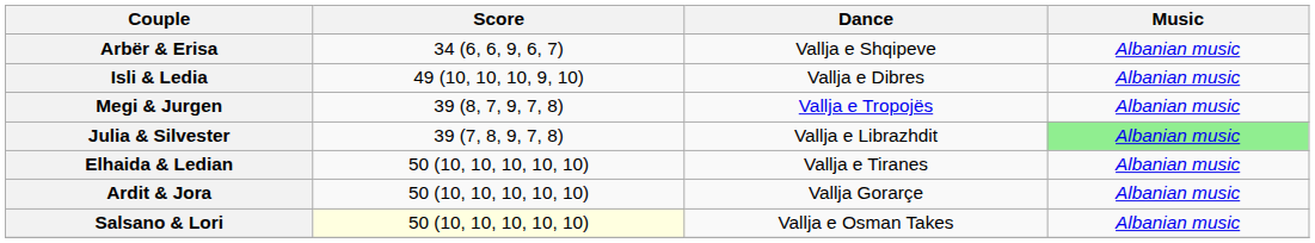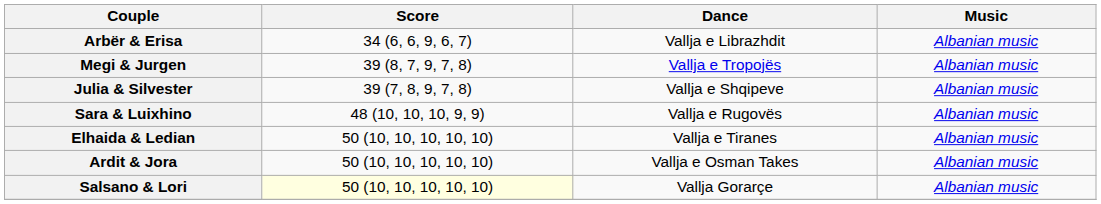Arbër & Erisa | Dance: Vallja e Shqipeve -> Vallja e Librazhdit
- row: Isli & Ledia | 49 (10, 10, 10, 9, 10) | Vallja e Dibres | Albanian music
Julia & Silvester | Dance: Vallja e Librazhdit -> Vallja e Shqipeve
Julia & Silvester | Music: lightgreen background -> no background
+ row: Sara & Luixhino | 48 (10, 10, 10, 9, 9) | Vallja e Rugovës | Albanian music
Ardit & Jora | Dance: Vallja Gorarçe -> Vallja e Osman Takes
Salsano & Lori | Dance: Vallja e Osman Takes -> Vallja Gorarçe
